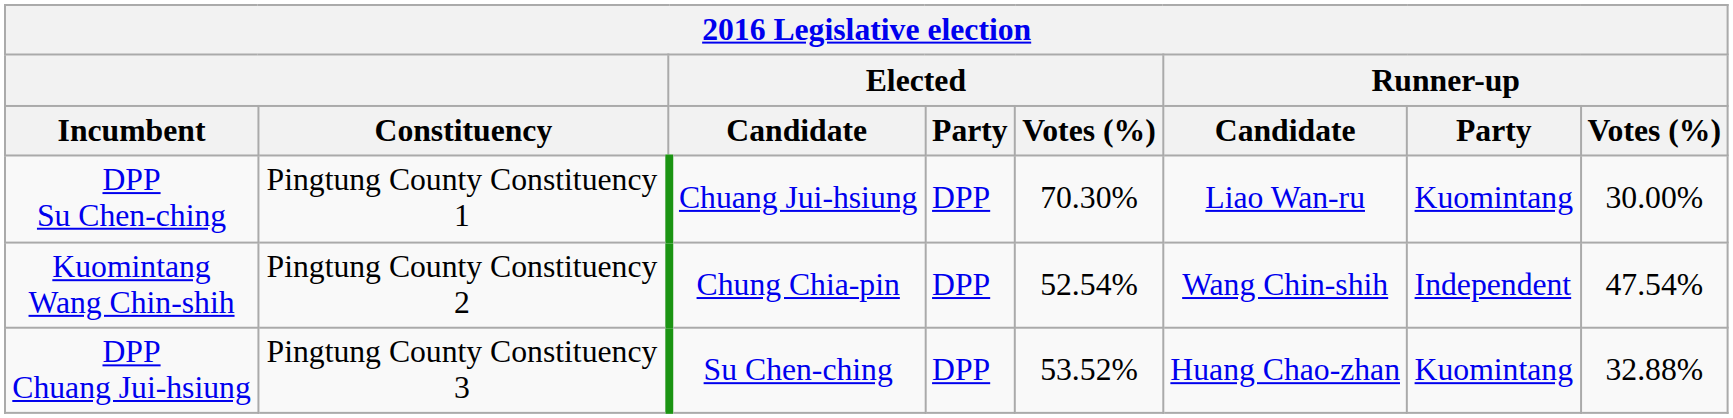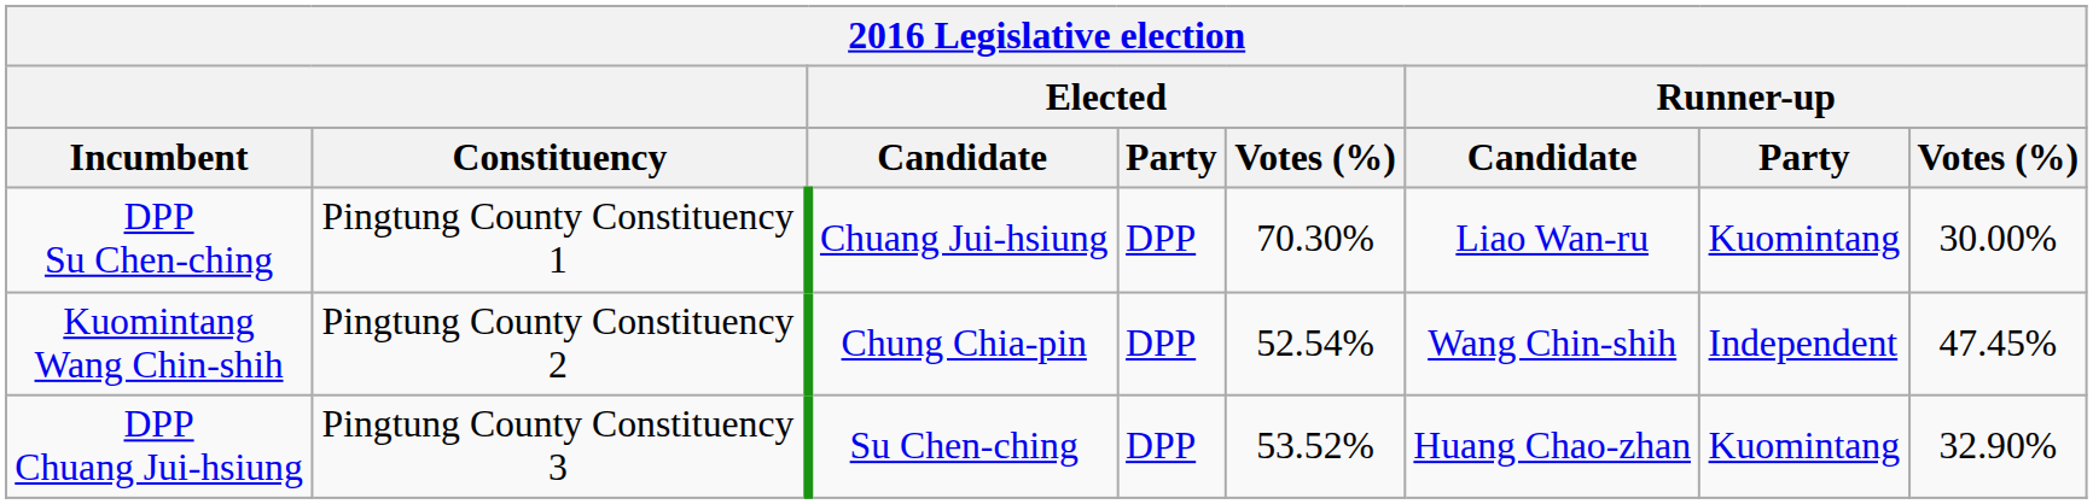Kuomintang Wang Chin-shih | Runner-up / Votes (%): 47.54% -> 47.45%
DPP Chuang Jui-hsiung | Runner-up / Votes (%): 32.88% -> 32.90%
